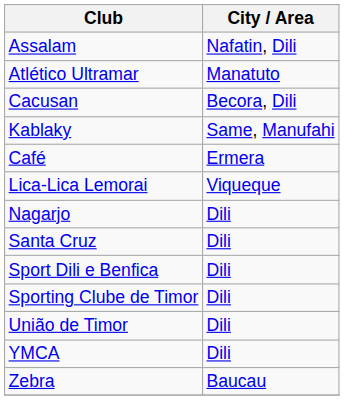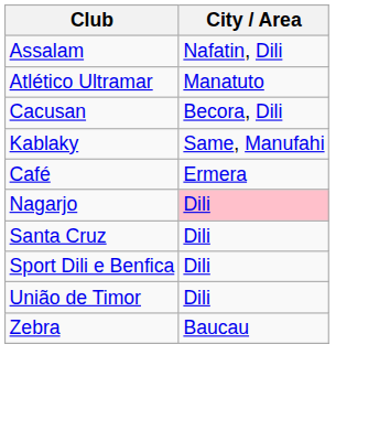- row: Lica-Lica Lemorai | Viqueque
Nagarjo | City / Area: no background -> pink background
- row: Sporting Clube de Timor | Dili
- row: YMCA | Dili
